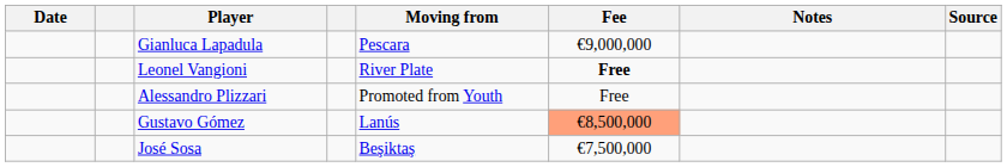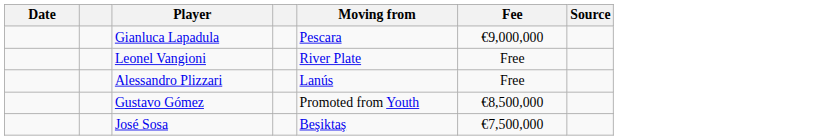- column: Notes
Leonel Vangioni | Fee: bold -> normal
Alessandro Plizzari | Moving from: Promoted from Youth -> Lanús
Gustavo Gómez | Moving from: Lanús -> Promoted from Youth
Gustavo Gómez | Fee: lightsalmon background -> no background
